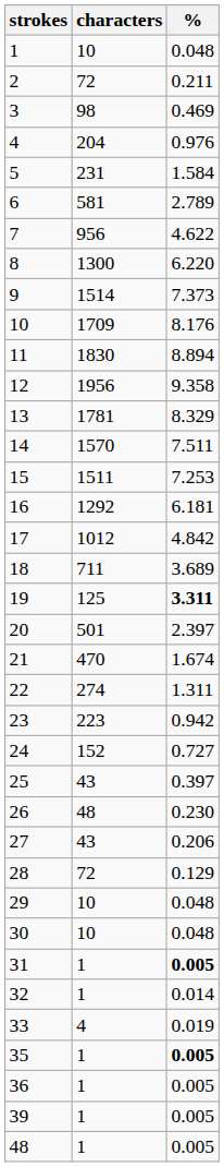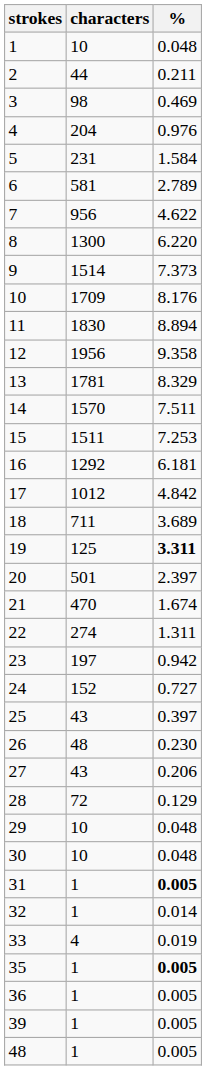2 | characters: 72 -> 44
23 | characters: 223 -> 197
